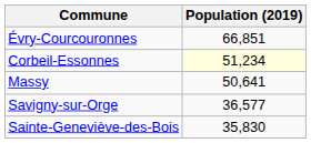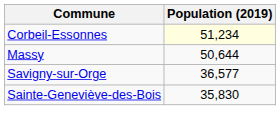- row: Évry-Courcouronnes | 66,851
Massy | Population (2019): 50,641 -> 50,644
